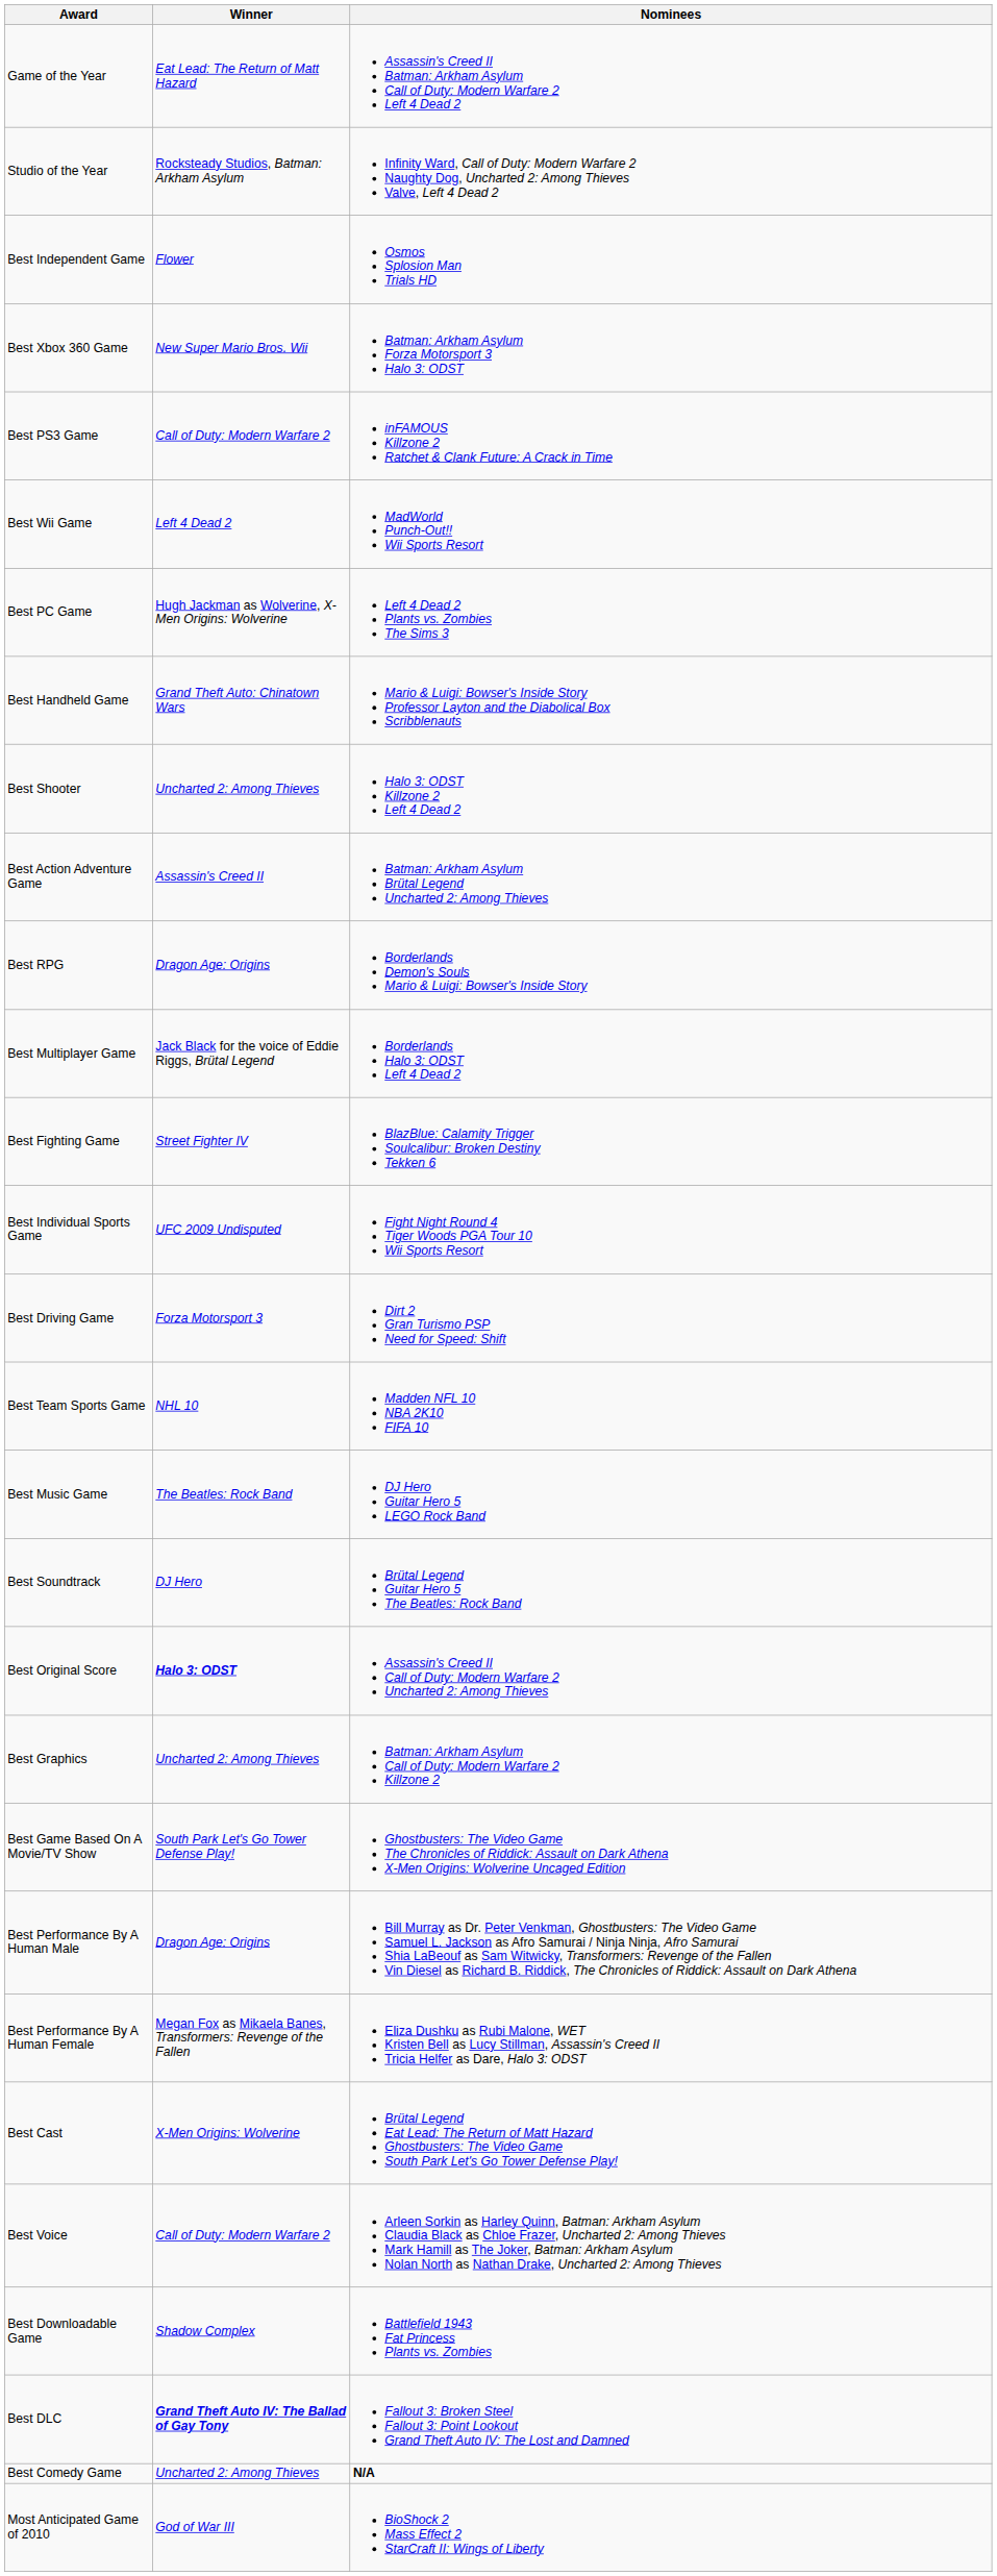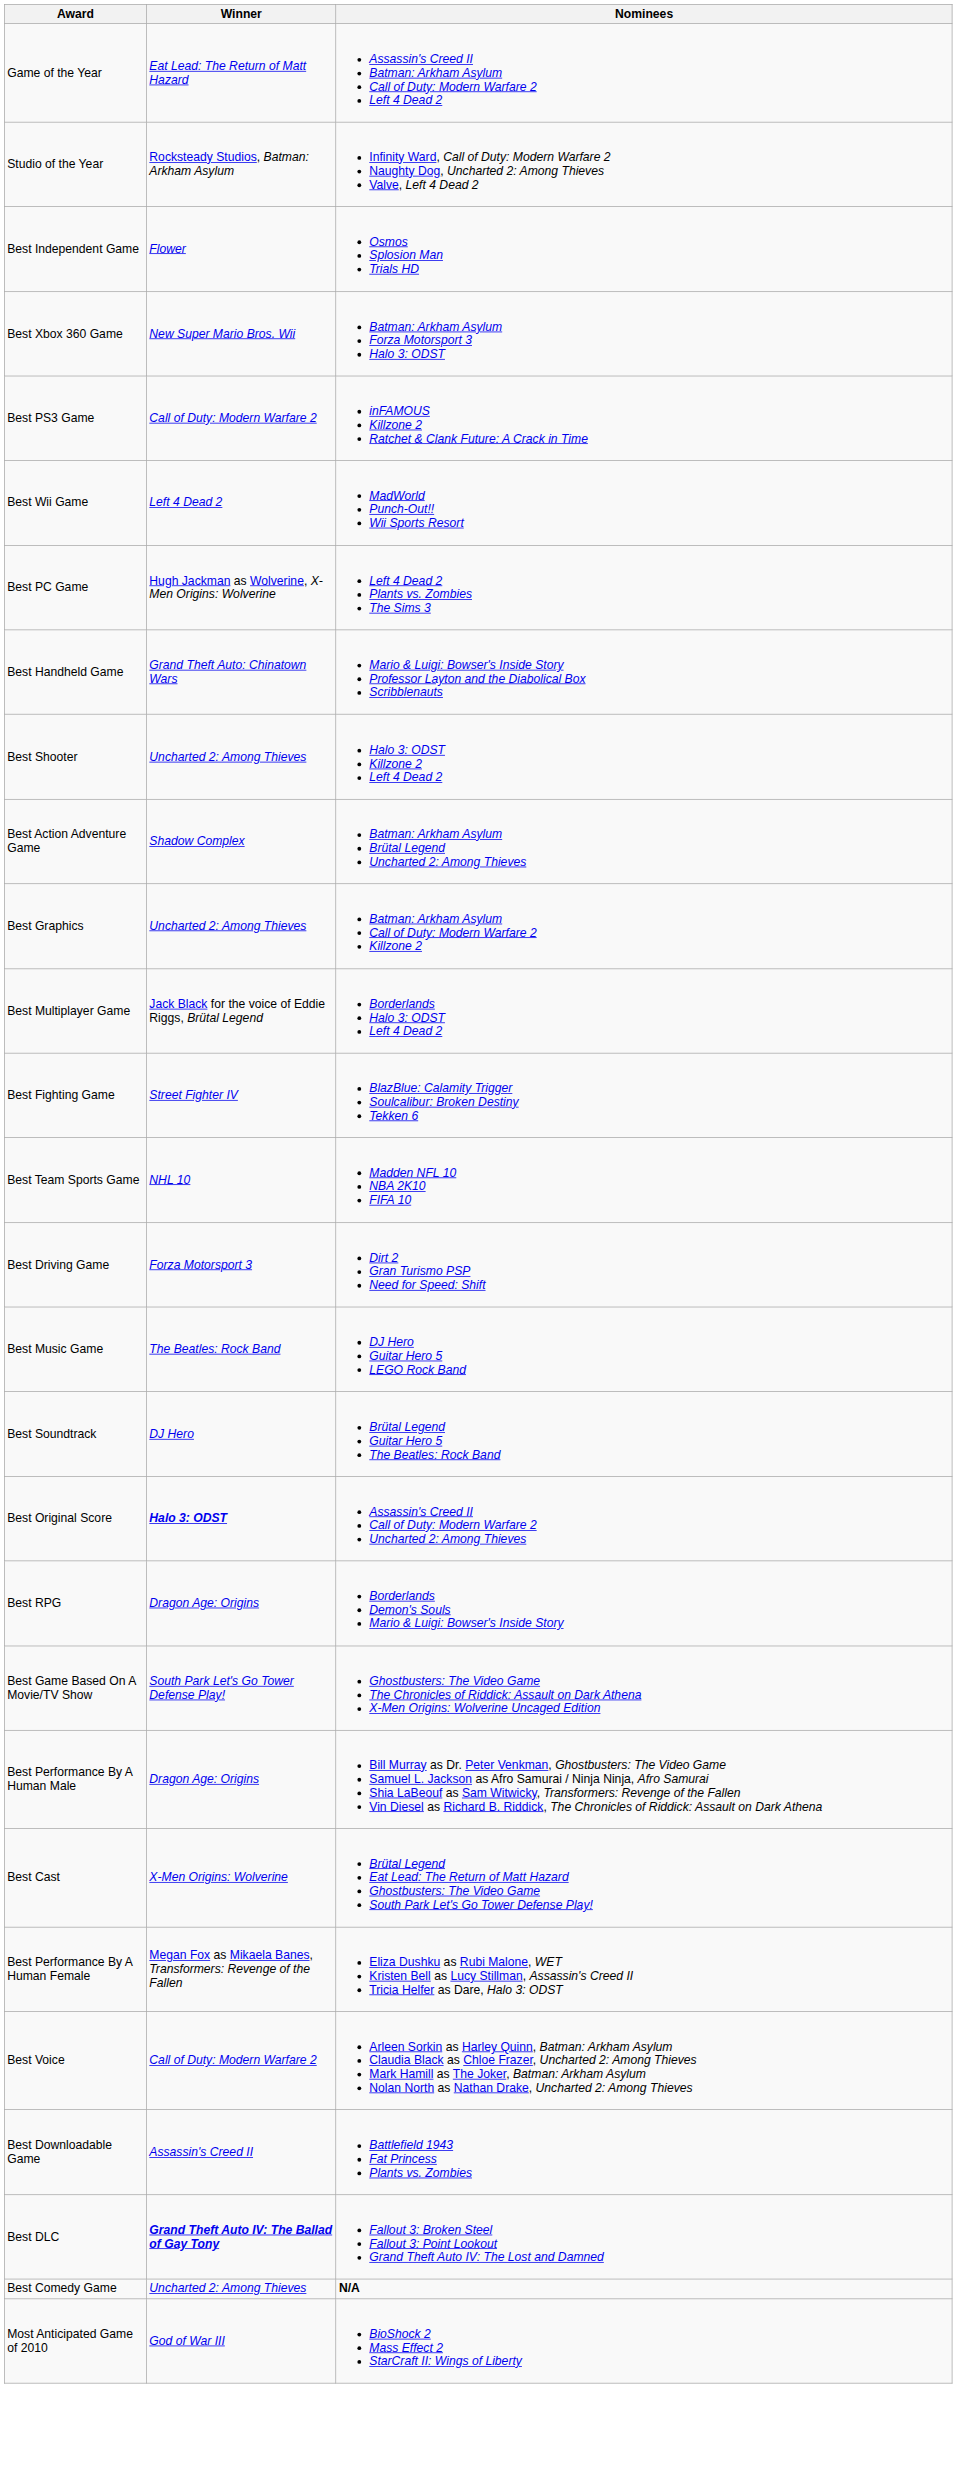Best Action Adventure Game | Winner: Assassin's Creed II -> Shadow Complex
rows swapped: Best RPG <-> Best Graphics
- row: Best Individual Sports Game | UFC 2009 Undisputed | Fight Night Round 4 Tiger Woods PGA Tour 10 Wii Sports Resort
rows swapped: Best Team Sports Game <-> Best Driving Game
rows swapped: Best Performance By A Human Female <-> Best Cast
Best Downloadable Game | Winner: Shadow Complex -> Assassin's Creed II
